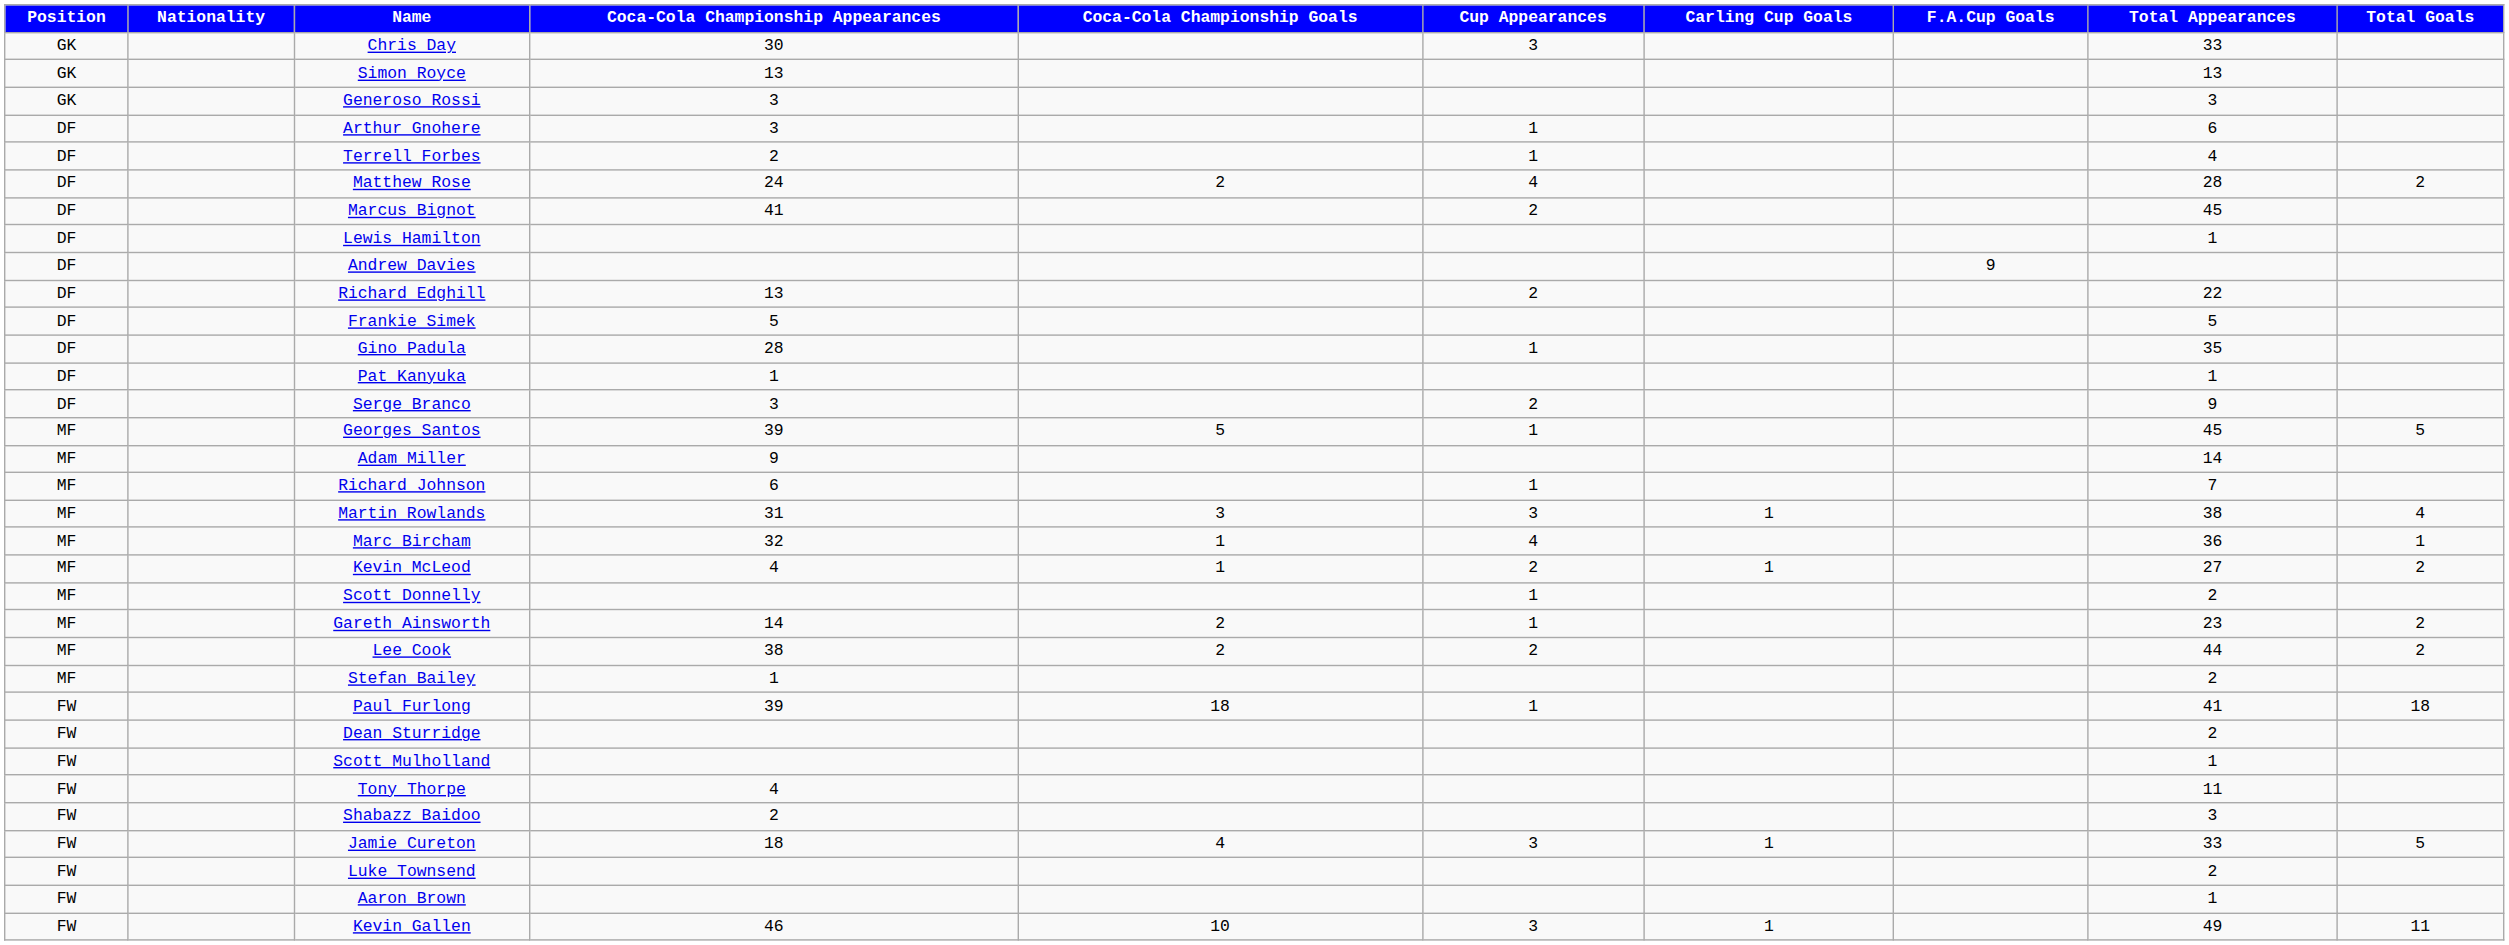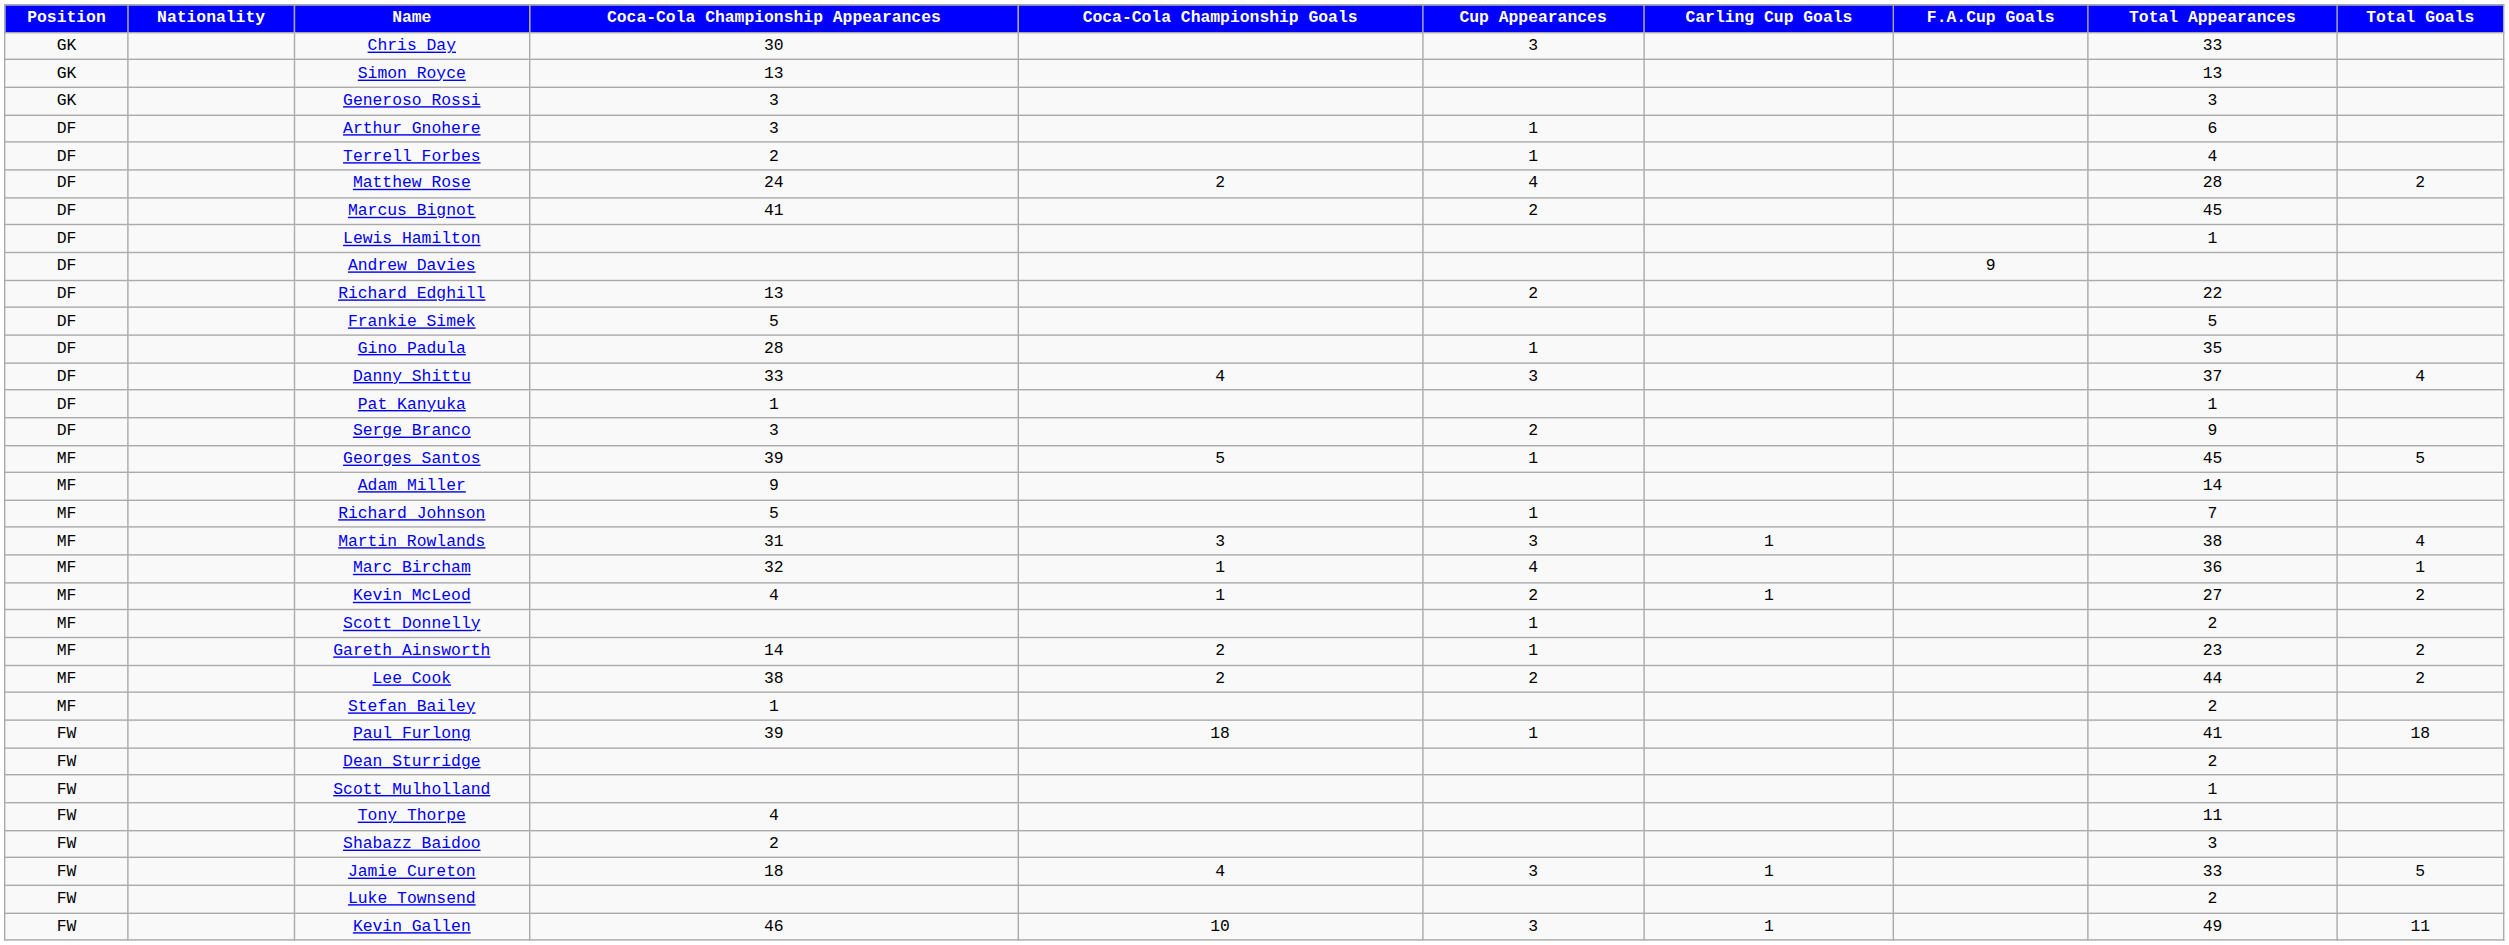+ row: DF | Danny Shittu | 33 | 4 | 3 | 37 | 4
Richard Johnson | Coca-Cola Championship Appearances: 6 -> 5
- row: FW | Aaron Brown | 1
